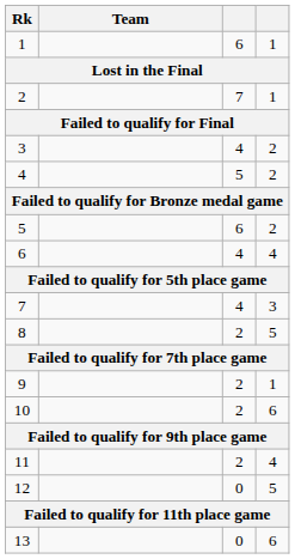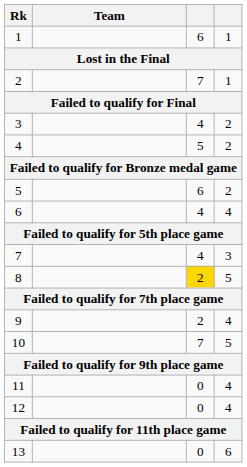8 | column 3: no background -> gold background
9 | column 4: 1 -> 4
10 | column 3: 2 -> 7
10 | column 4: 6 -> 5
11 | column 3: 2 -> 0
12 | column 4: 5 -> 4
